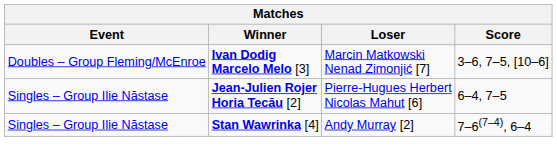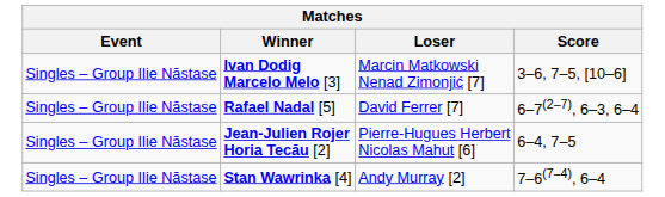Ivan Dodig Marcelo Melo [3] | Event: Doubles – Group Fleming/McEnroe -> Singles – Group Ilie Năstase
+ row: Singles – Group Ilie Năstase | Rafael Nadal [5] | David Ferrer [7] | 6–7(2–7), 6–3, 6–4
